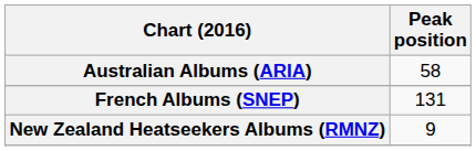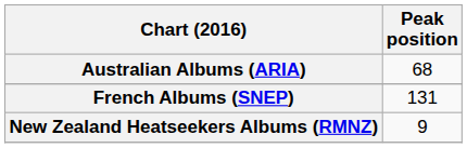Australian Albums (ARIA) | Peak position: 58 -> 68
